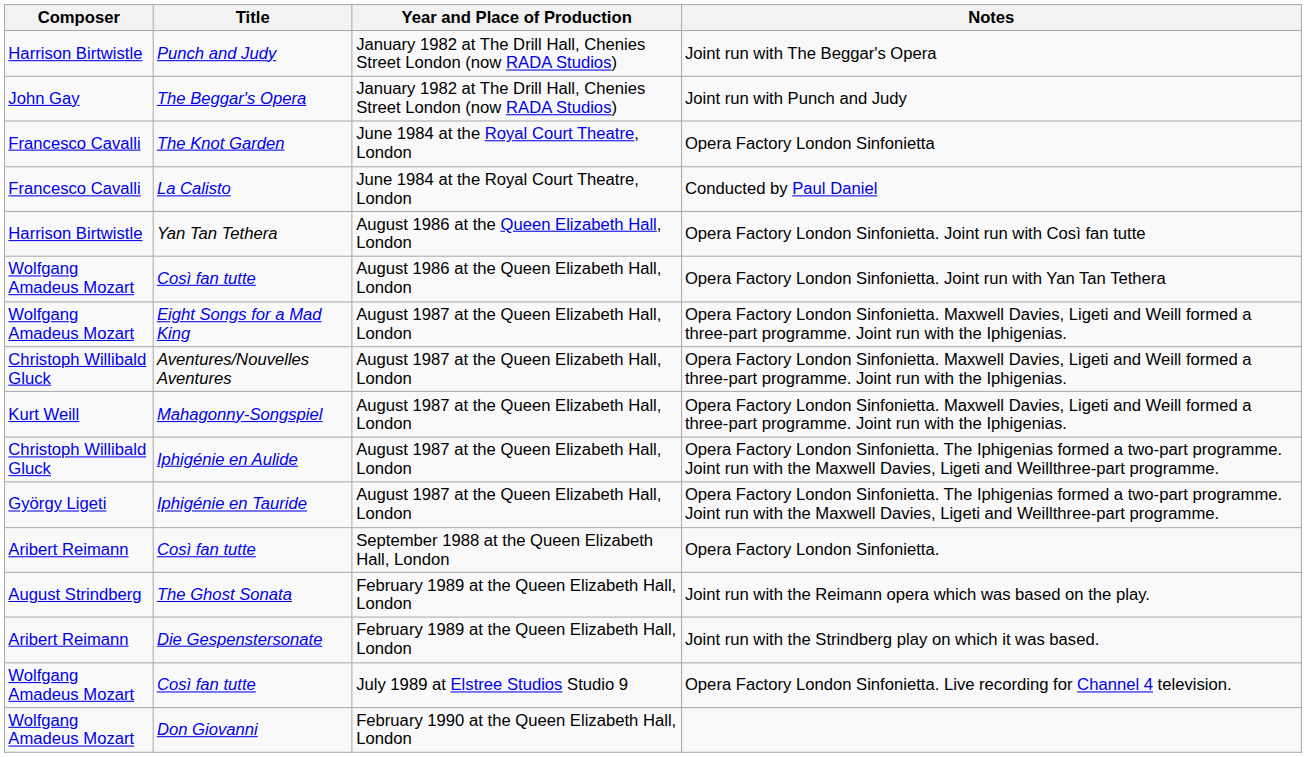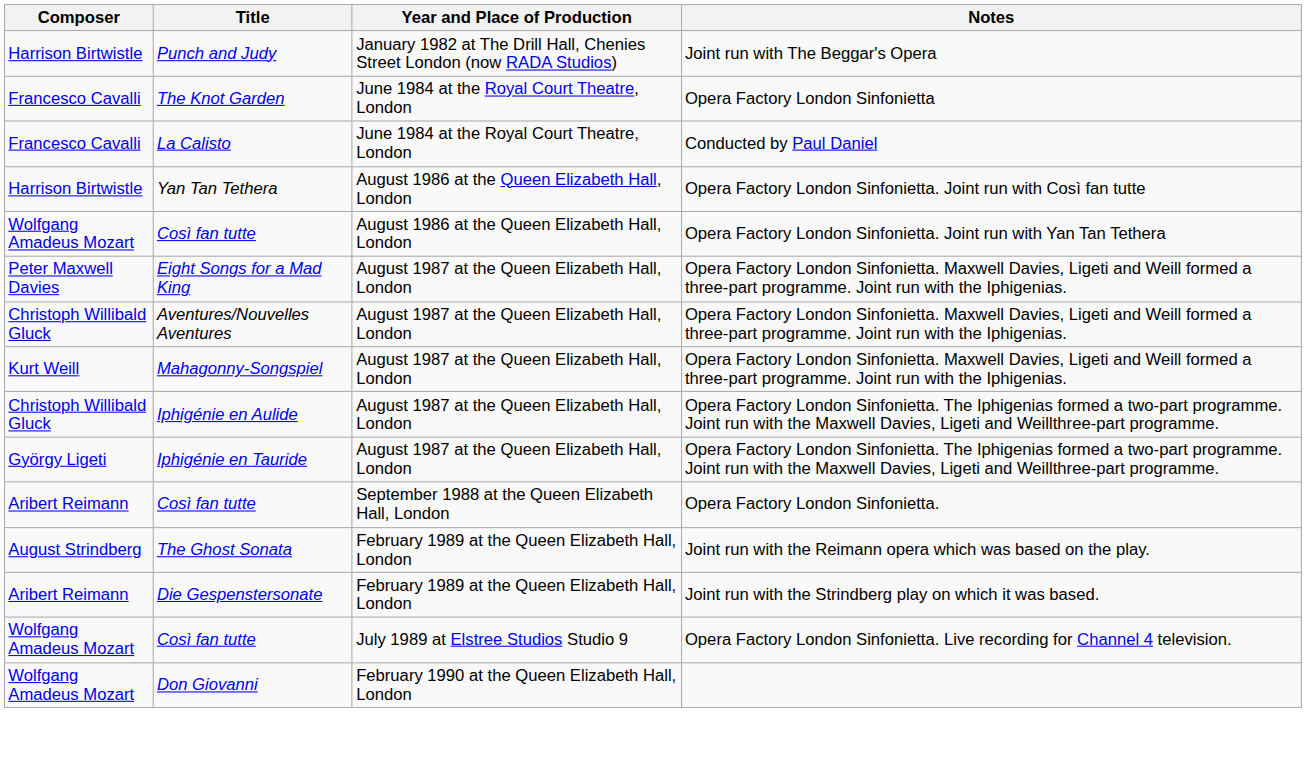- row: John Gay | The Beggar's Opera | January 1982 at The Drill Hall, Chenies Street London (now RADA Studios) | Joint run with Punch and Judy
Eight Songs for a Mad King | Composer: Wolfgang Amadeus Mozart -> Peter Maxwell Davies
